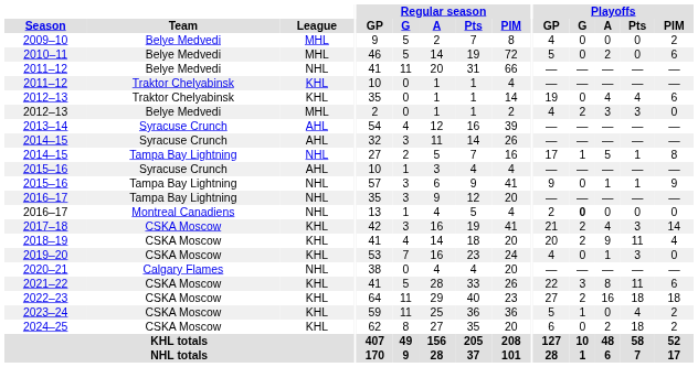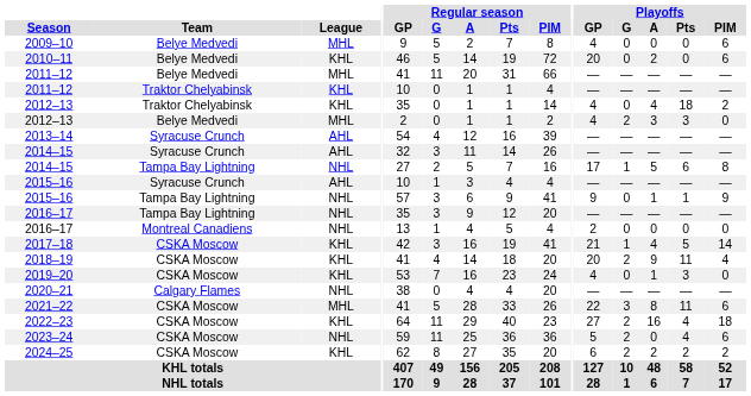2009–10 | Playoffs / PIM: 2 -> 6
2010–11 | League: MHL -> KHL
2010–11 | Playoffs / GP: 5 -> 20
2011–12 / Belye Medvedi | League: NHL -> MHL
2012–13 / Traktor Chelyabinsk | Playoffs / GP: 19 -> 4
2012–13 / Traktor Chelyabinsk | Playoffs / Pts: 4 -> 18
2012–13 / Traktor Chelyabinsk | Playoffs / PIM: 6 -> 2
2014–15 / Tampa Bay Lightning | Playoffs / Pts: 1 -> 6
2016–17 / Montreal Canadiens | Playoffs / G: bold -> normal
2017–18 | Playoffs / G: 2 -> 1
2017–18 | Playoffs / Pts: 3 -> 5
2021–22 | League: KHL -> MHL
2022–23 | Playoffs / Pts: 18 -> 4
2023–24 | League: KHL -> NHL
2023–24 | Playoffs / G: 1 -> 2
2023–24 | Playoffs / PIM: 2 -> 6
2024–25 | Playoffs / G: 0 -> 2
2024–25 | Playoffs / Pts: 18 -> 2
